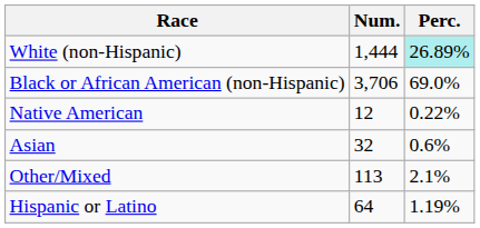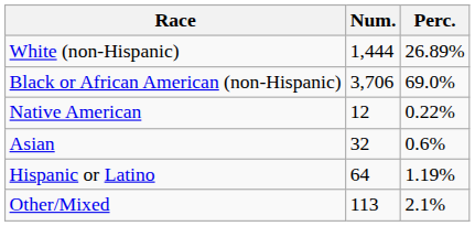White (non-Hispanic) | Perc.: paleturquoise background -> no background
rows swapped: Other/Mixed <-> Hispanic or Latino
